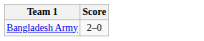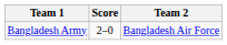+ column: Team 2 | Bangladesh Air Force
